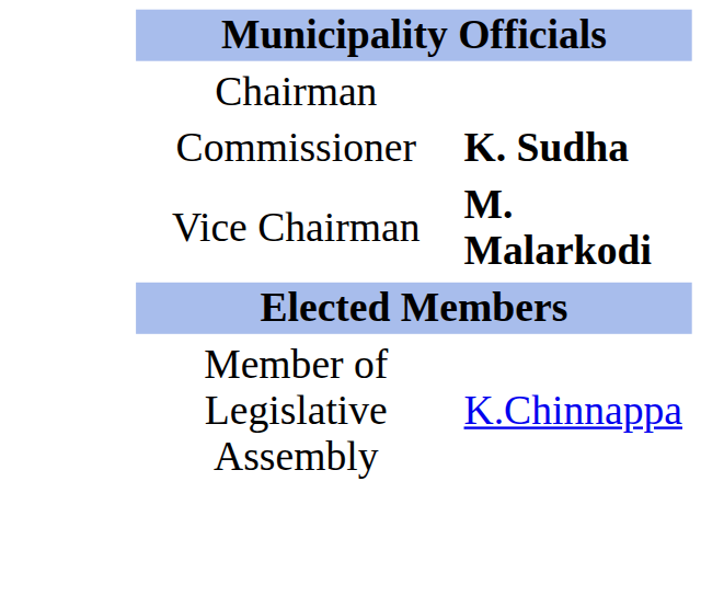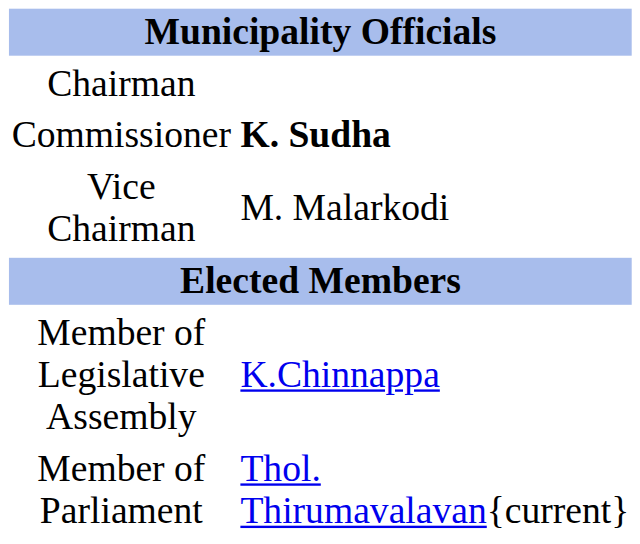Vice Chairman | column 2: bold -> normal
+ row: Member of Parliament | Thol. Thirumavalavan{current}
